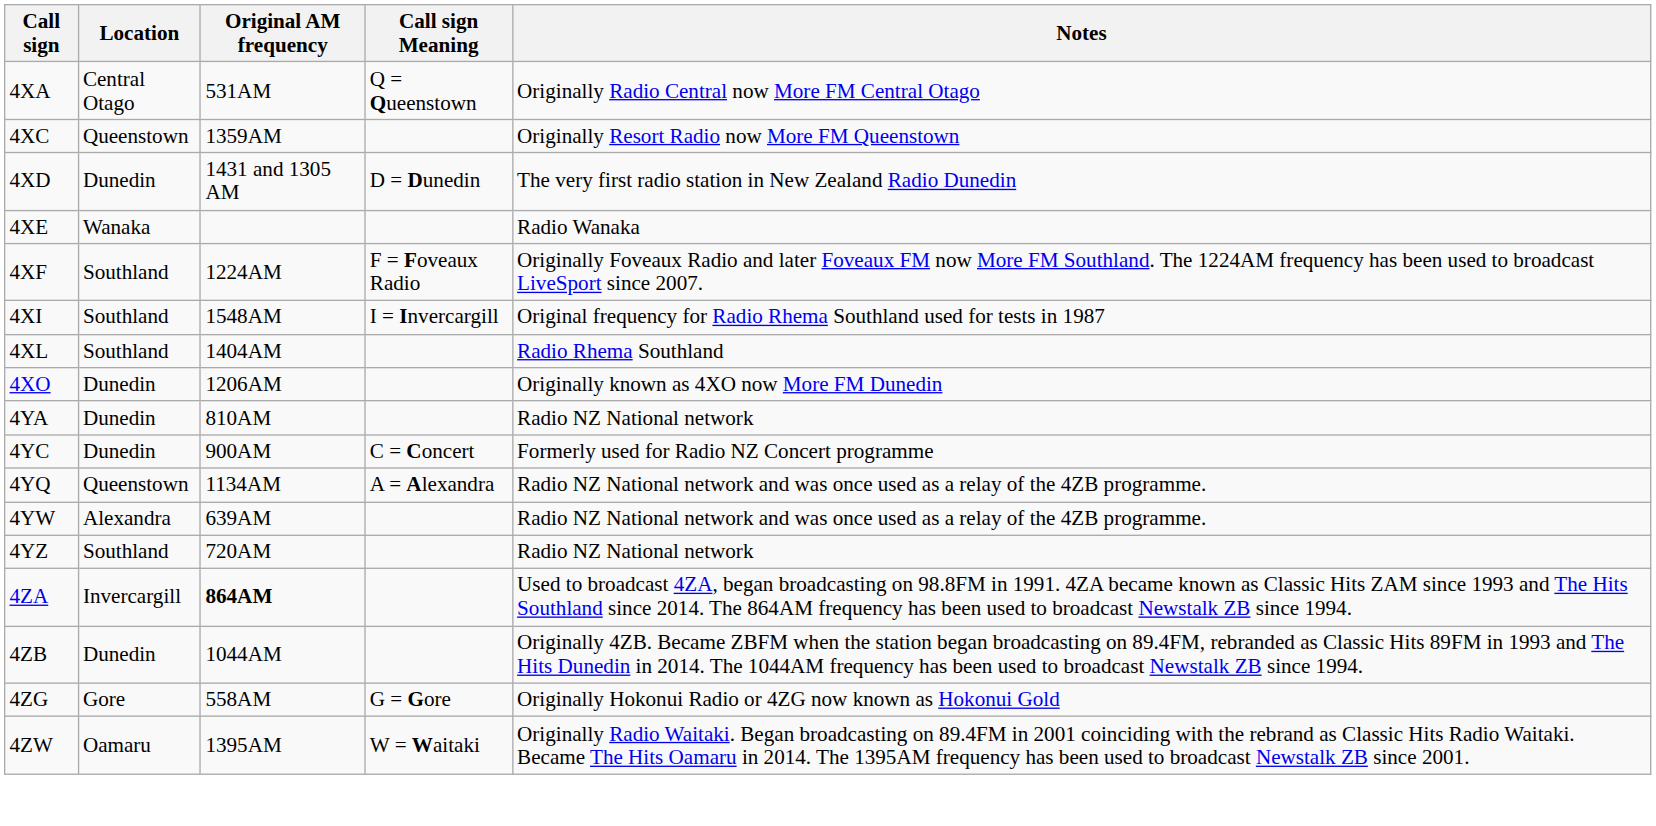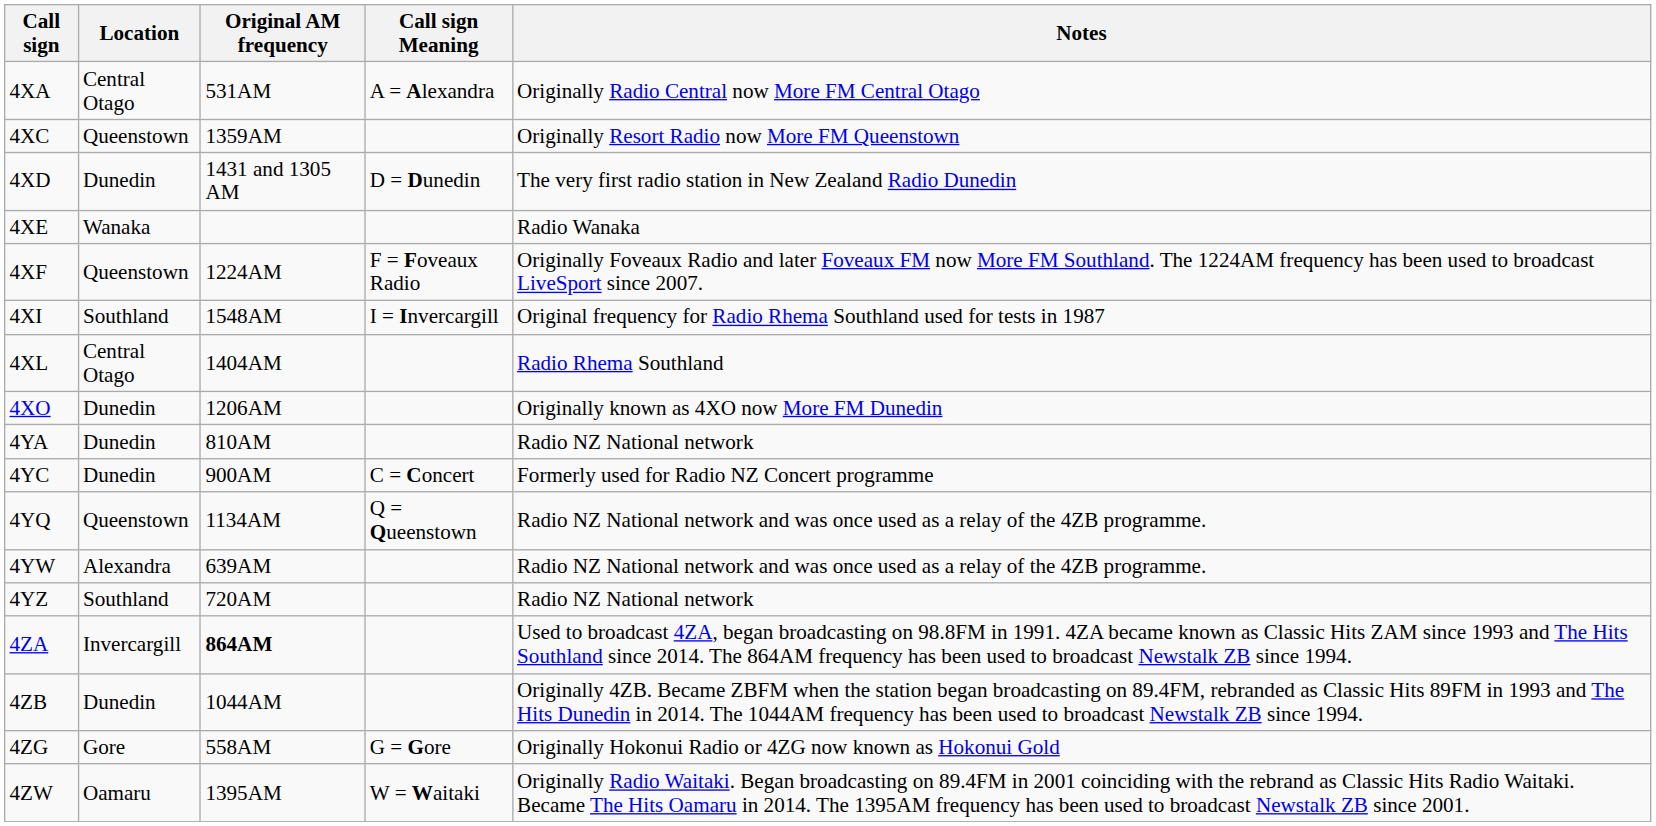4XA | Call sign Meaning: Q = Queenstown -> A = Alexandra
4XF | Location: Southland -> Queenstown
4XL | Location: Southland -> Central Otago
4YQ | Call sign Meaning: A = Alexandra -> Q = Queenstown
